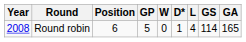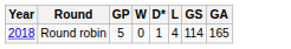- column: Position | 6
Round robin | Year: 2008 -> 2018
